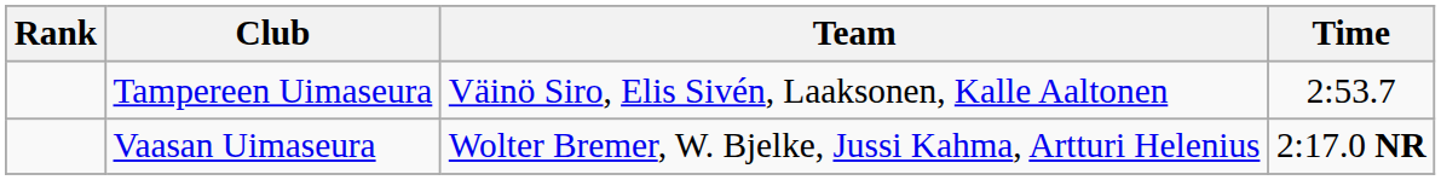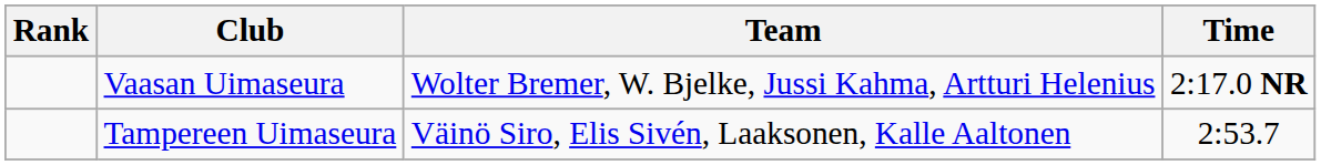rows swapped: Vaasan Uimaseura <-> Tampereen Uimaseura
